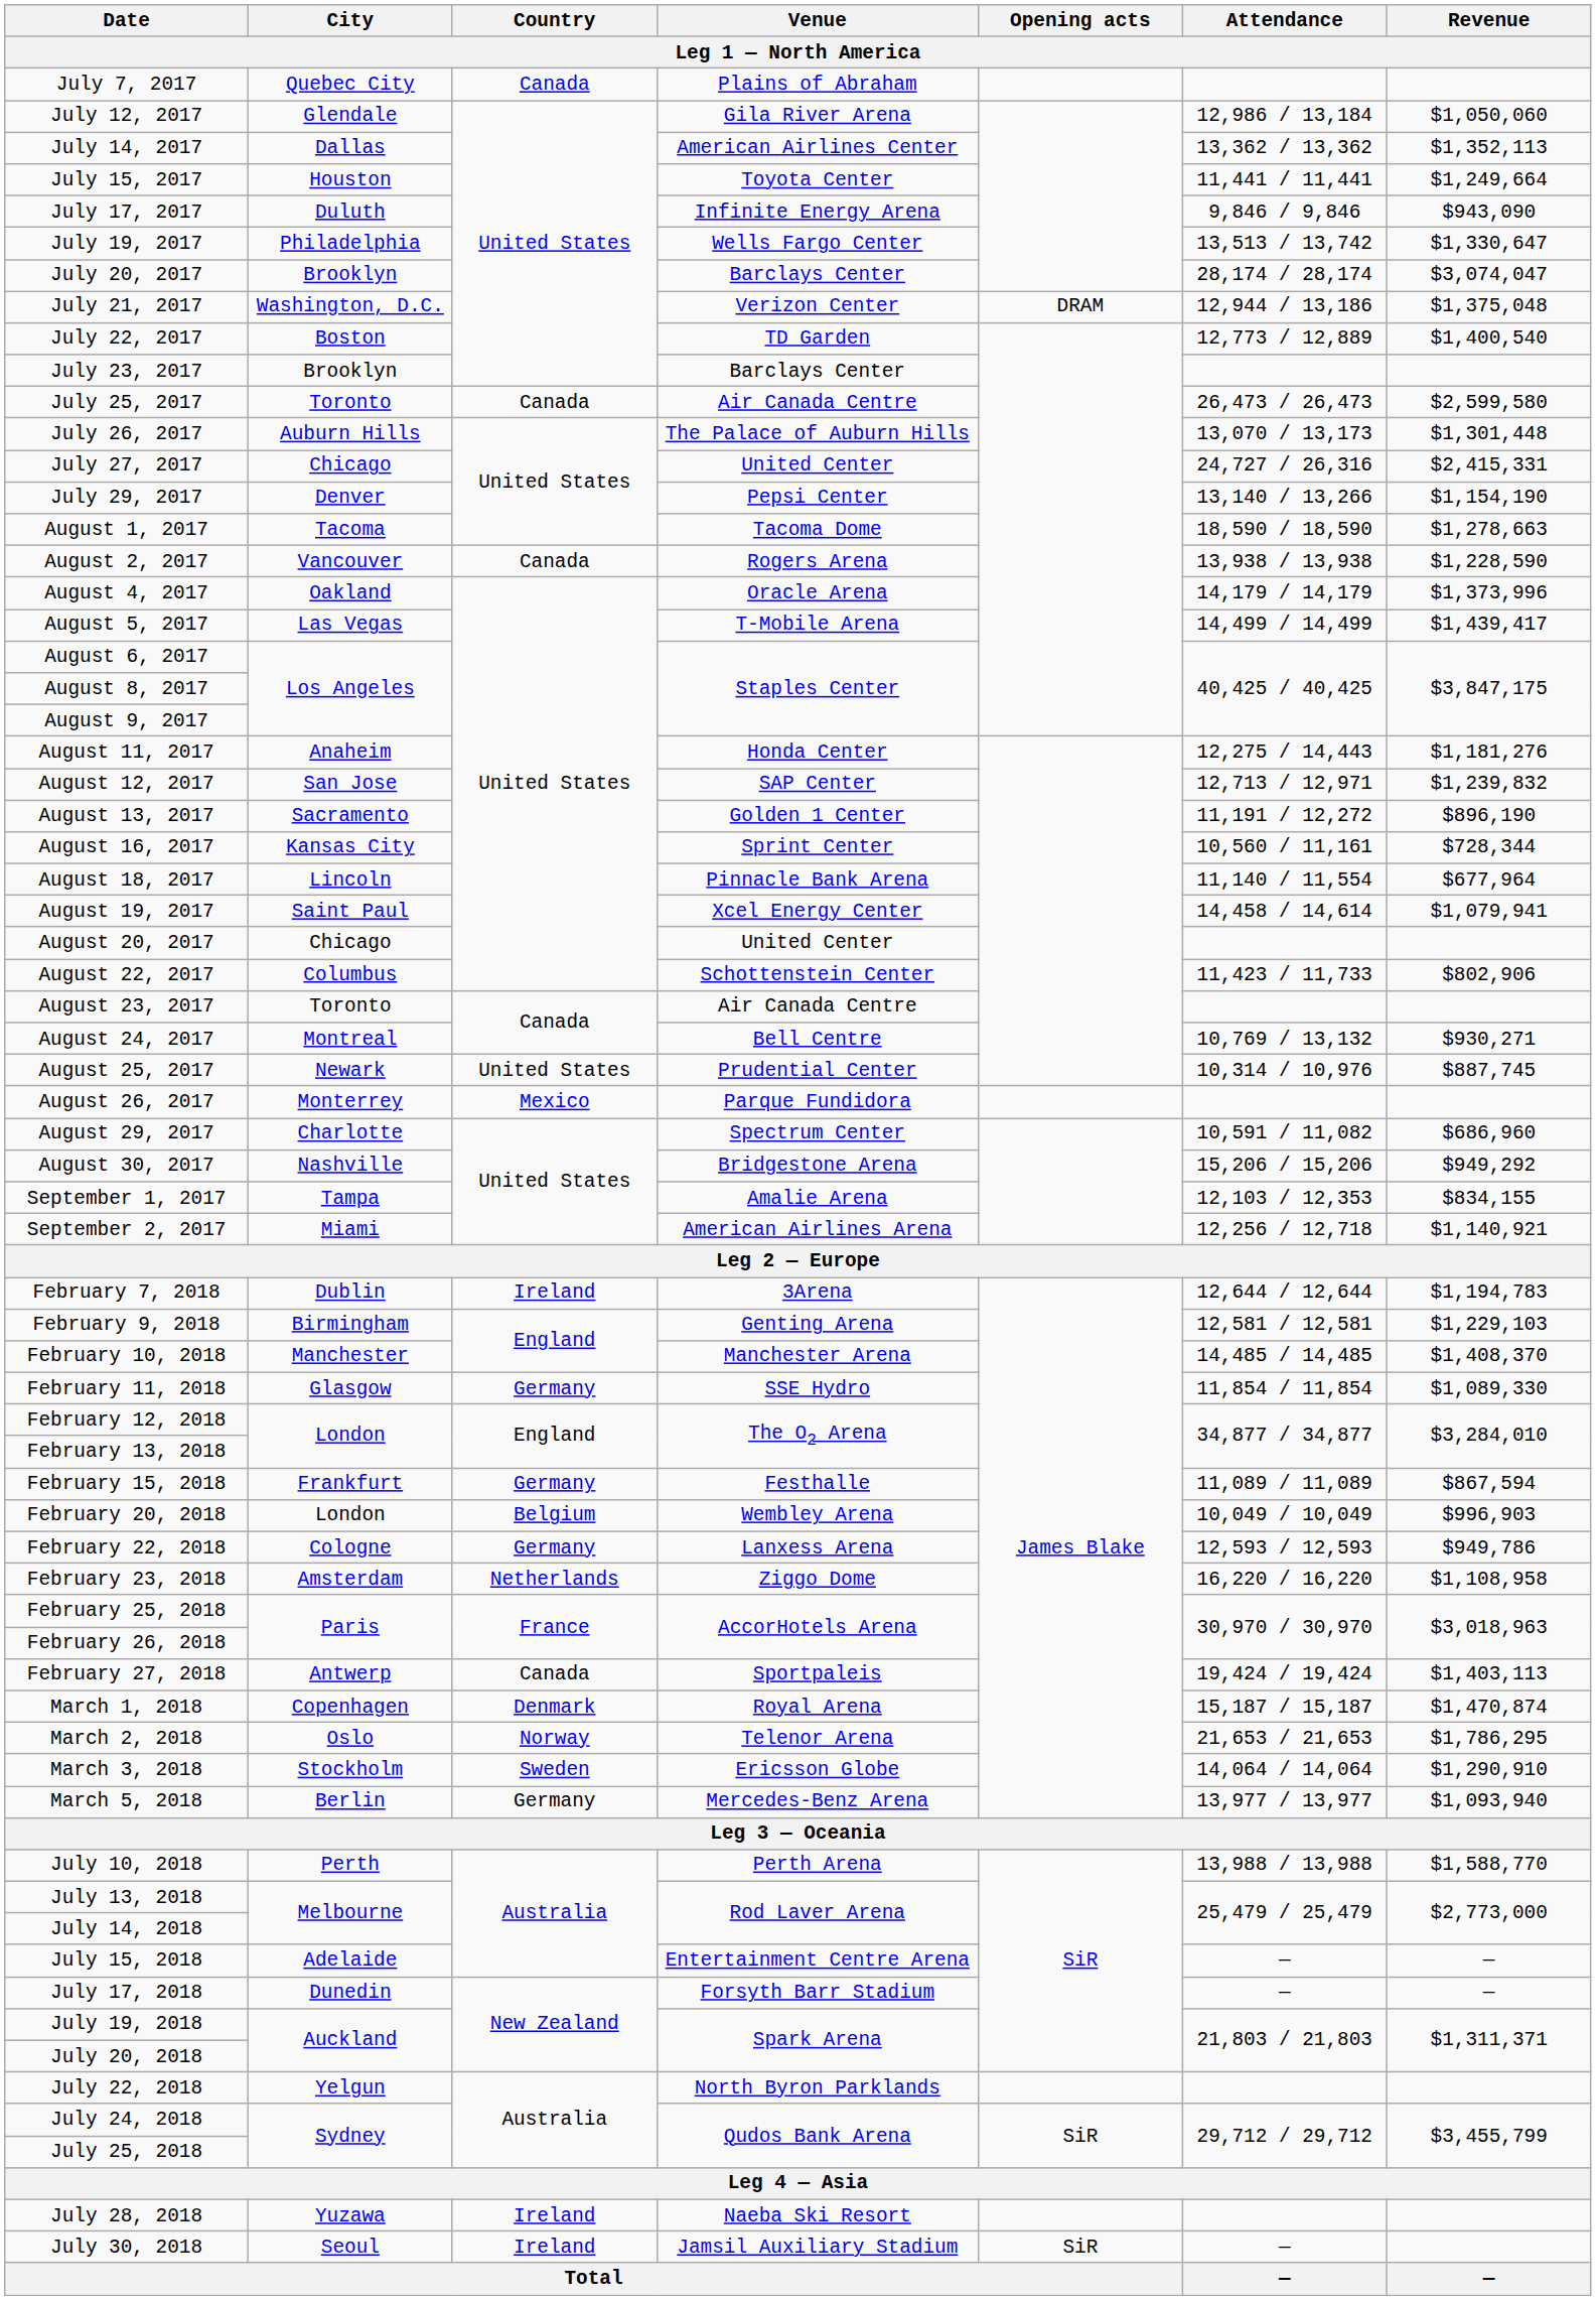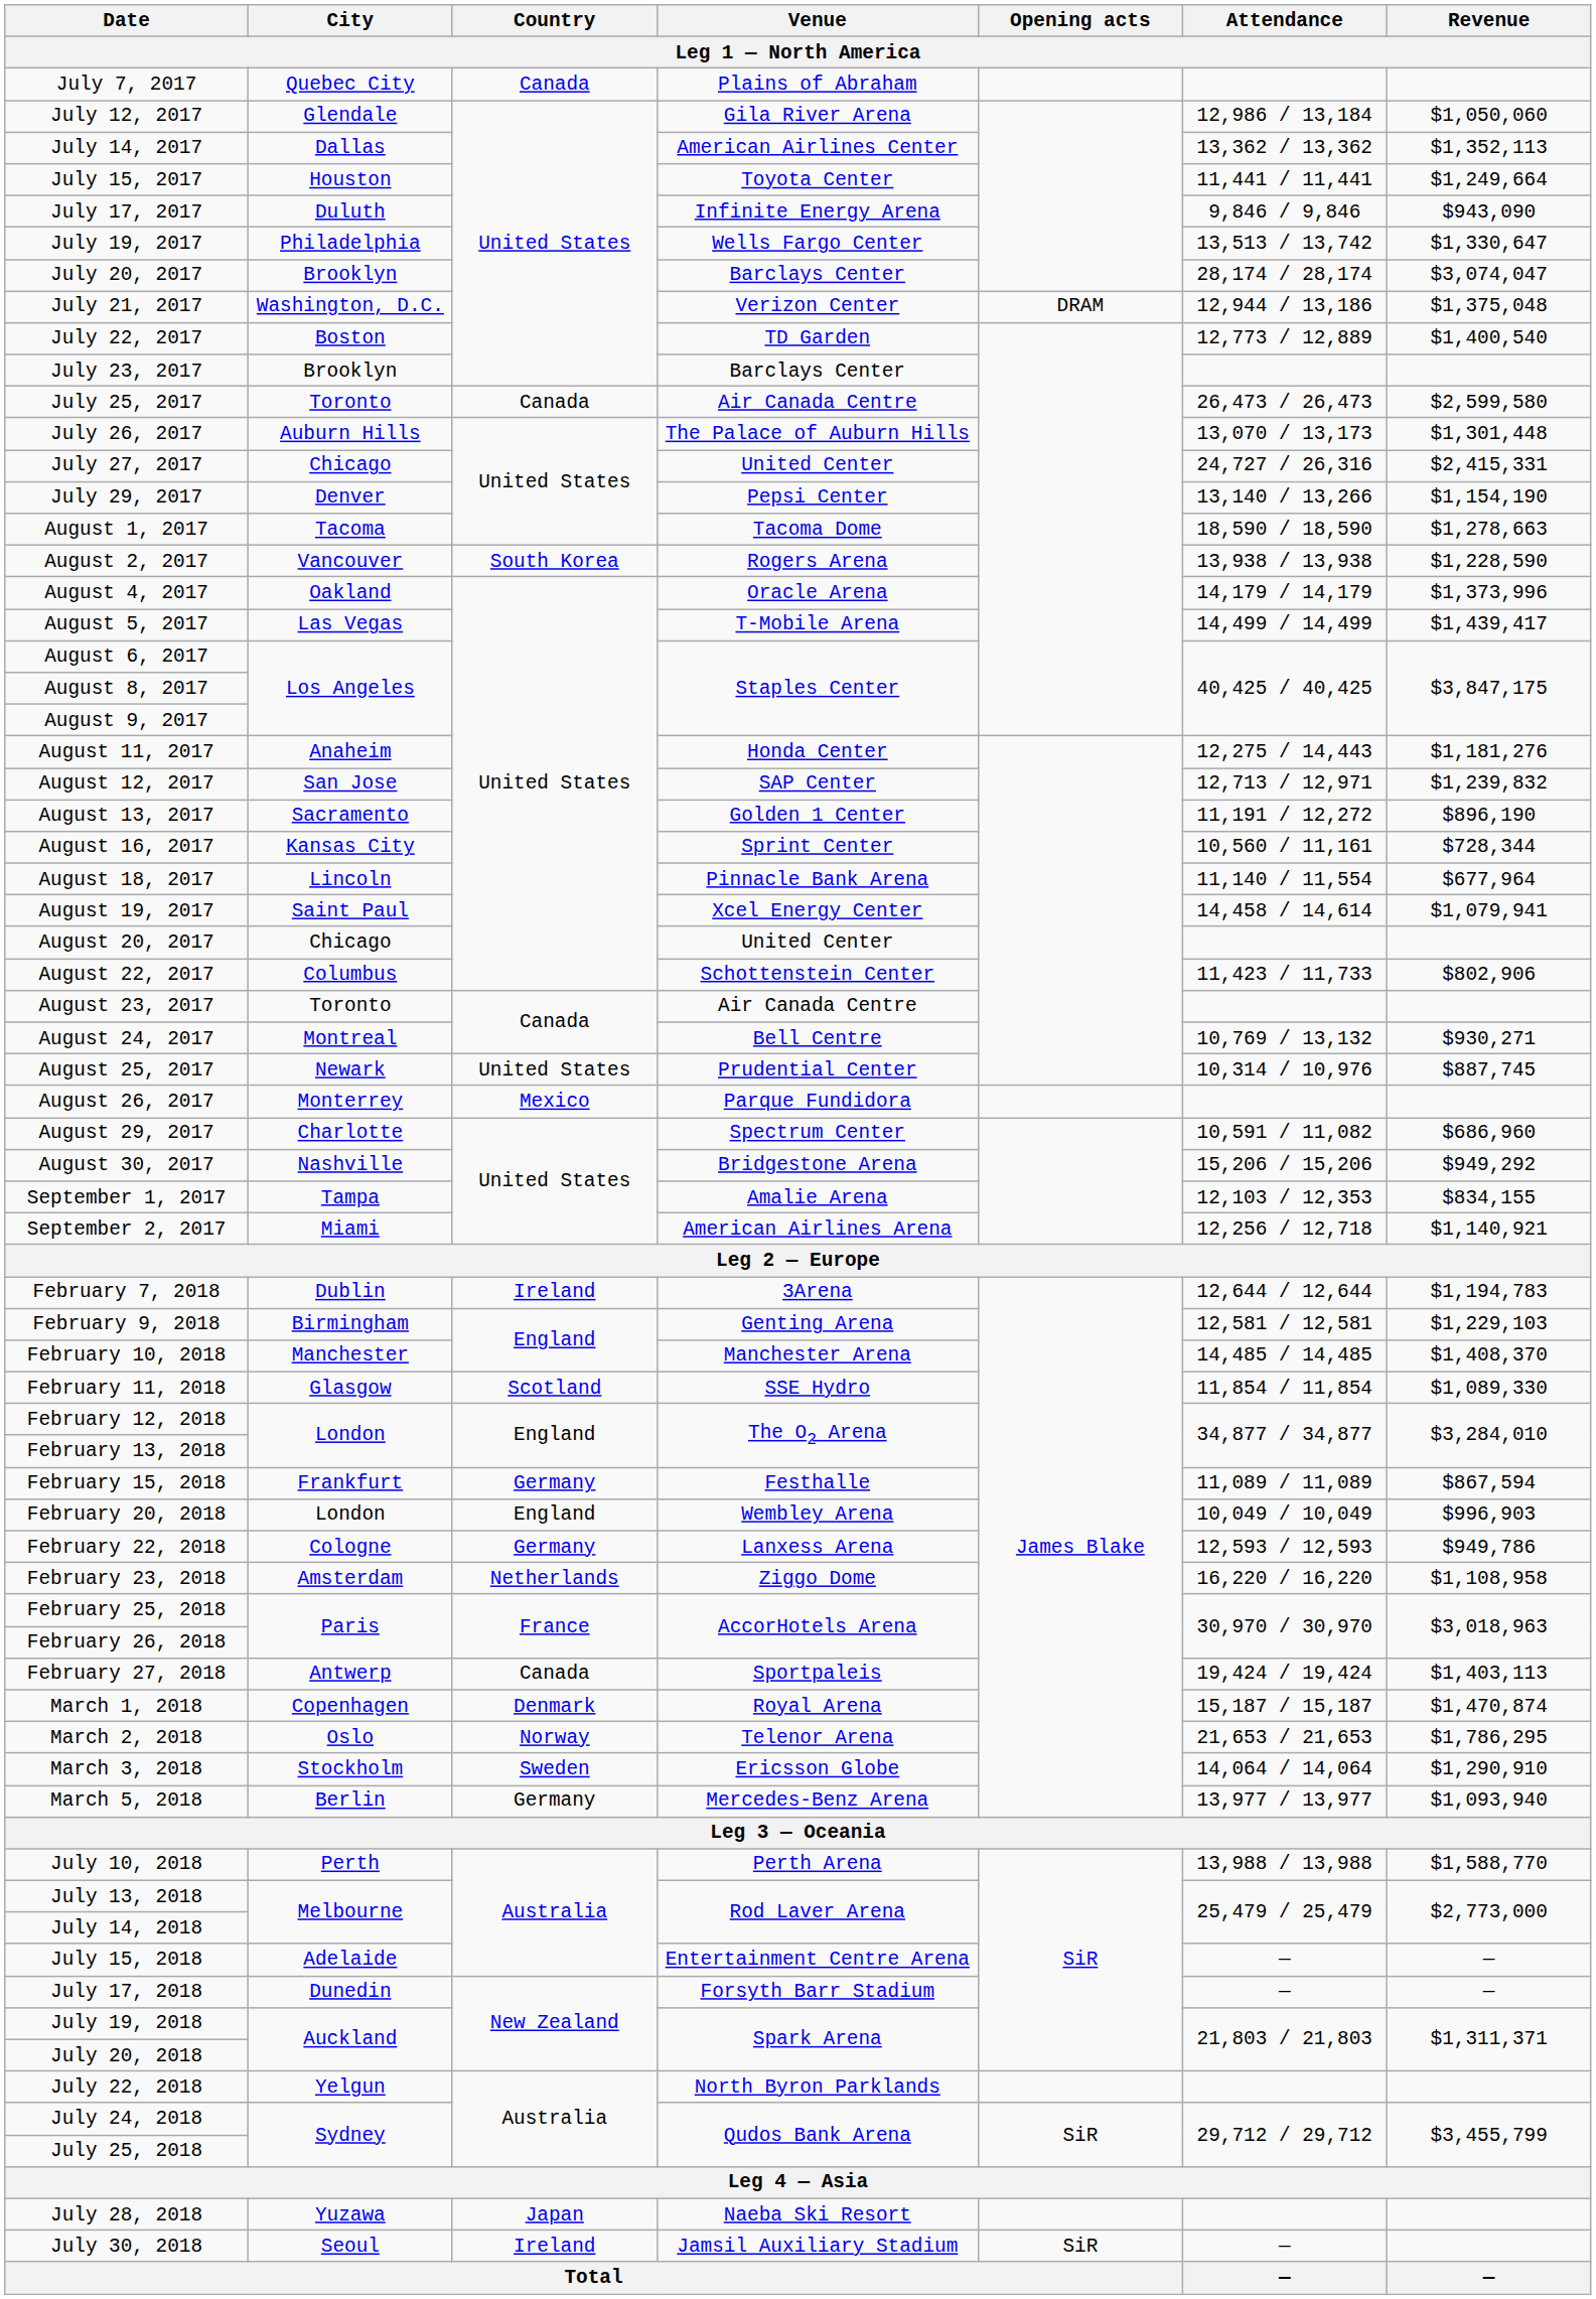August 2, 2017 | Country: Canada -> South Korea
February 11, 2018 | Country: Germany -> Scotland
February 20, 2018 | Country: Belgium -> England
July 28, 2018 | Country: Ireland -> Japan
